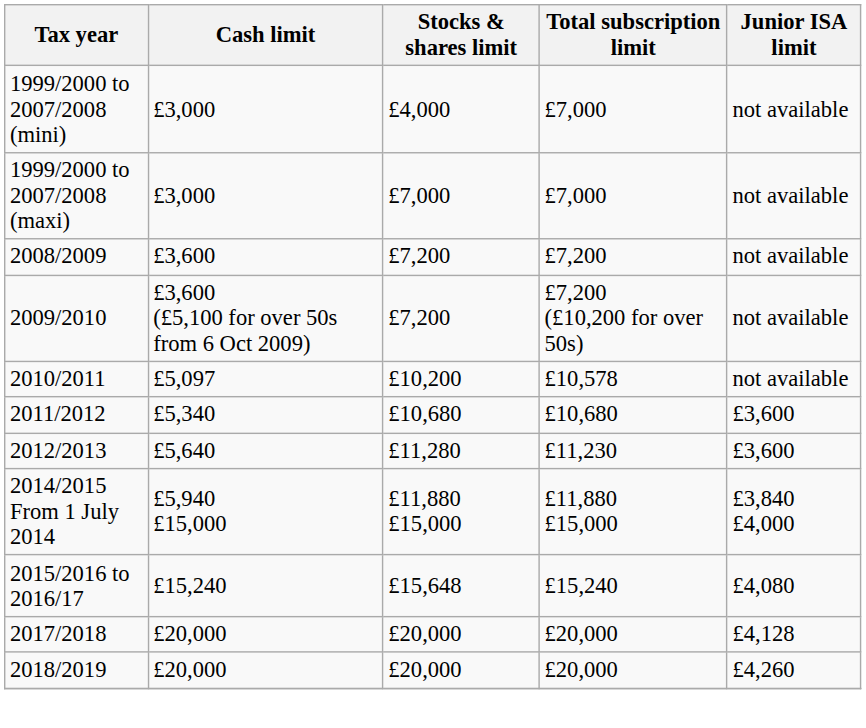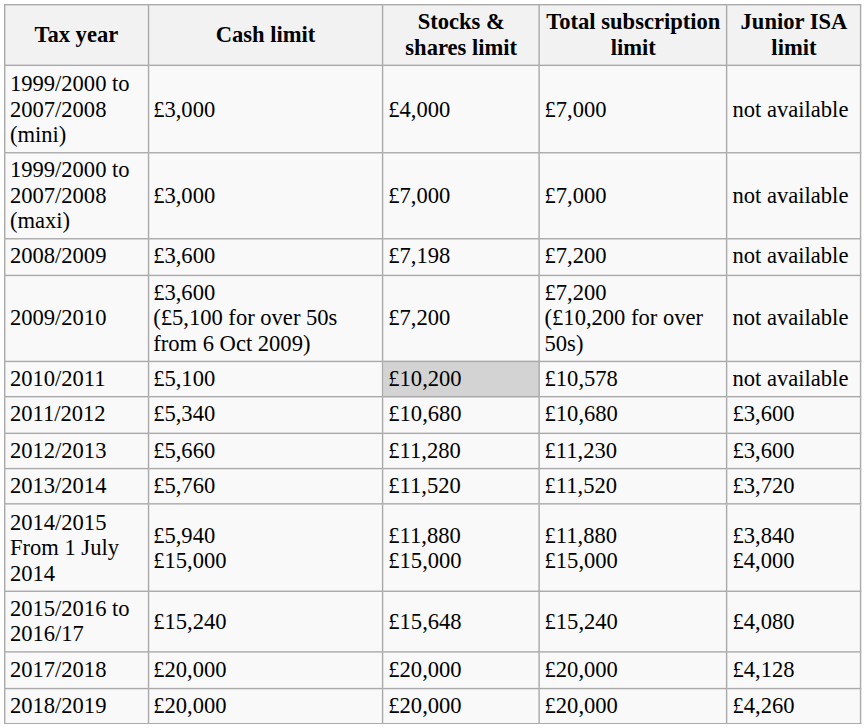2008/2009 | Stocks & shares limit: £7,200 -> £7,198
2010/2011 | Cash limit: £5,097 -> £5,100
2010/2011 | Stocks & shares limit: no background -> lightgrey background
2012/2013 | Cash limit: £5,640 -> £5,660
+ row: 2013/2014 | £5,760 | £11,520 | £11,520 | £3,720
